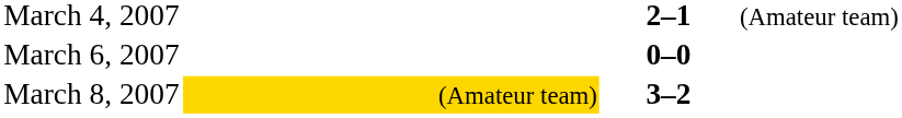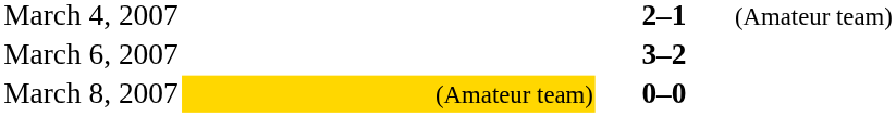March 6, 2007 | column 3: 0–0 -> 3–2
March 8, 2007 | column 3: 3–2 -> 0–0
